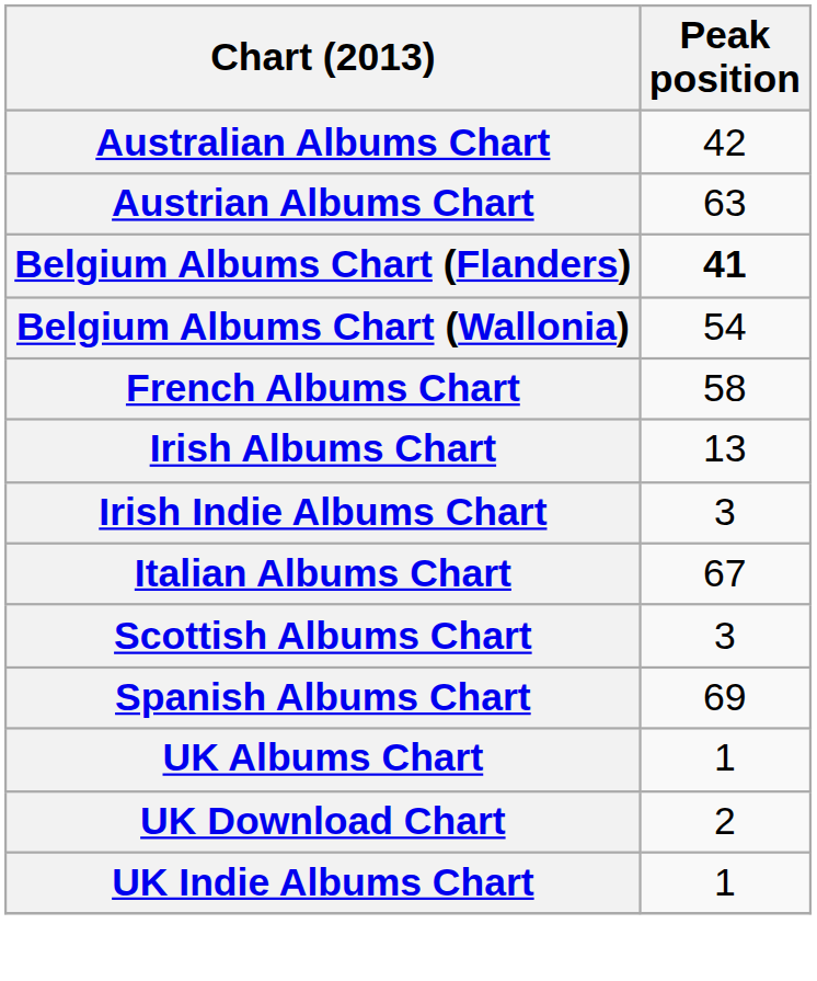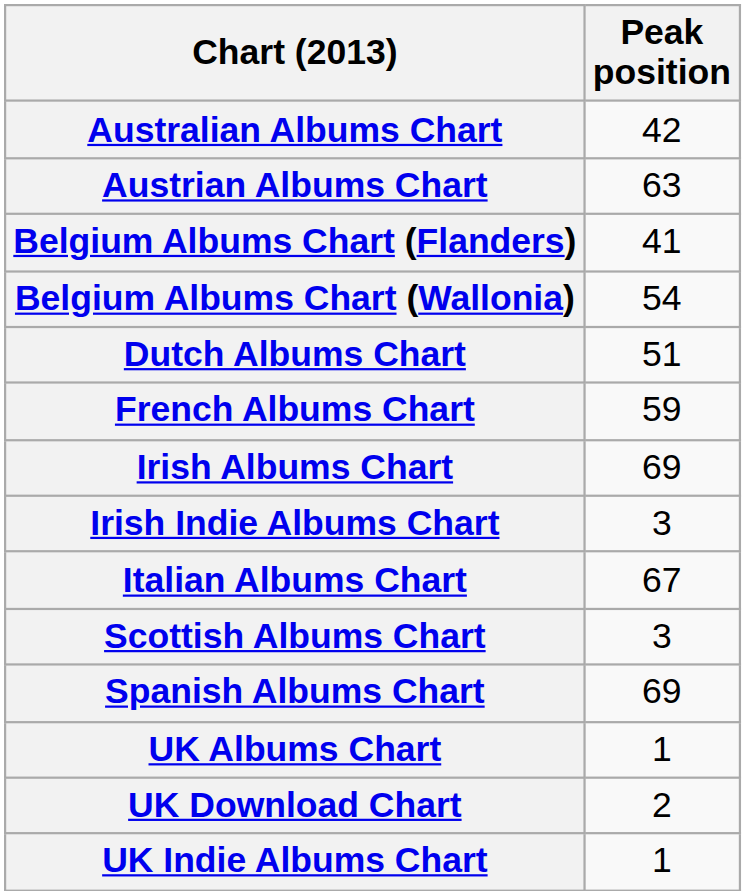Belgium Albums Chart (Flanders) | Peak position: bold -> normal
+ row: Dutch Albums Chart | 51
French Albums Chart | Peak position: 58 -> 59
Irish Albums Chart | Peak position: 13 -> 69
